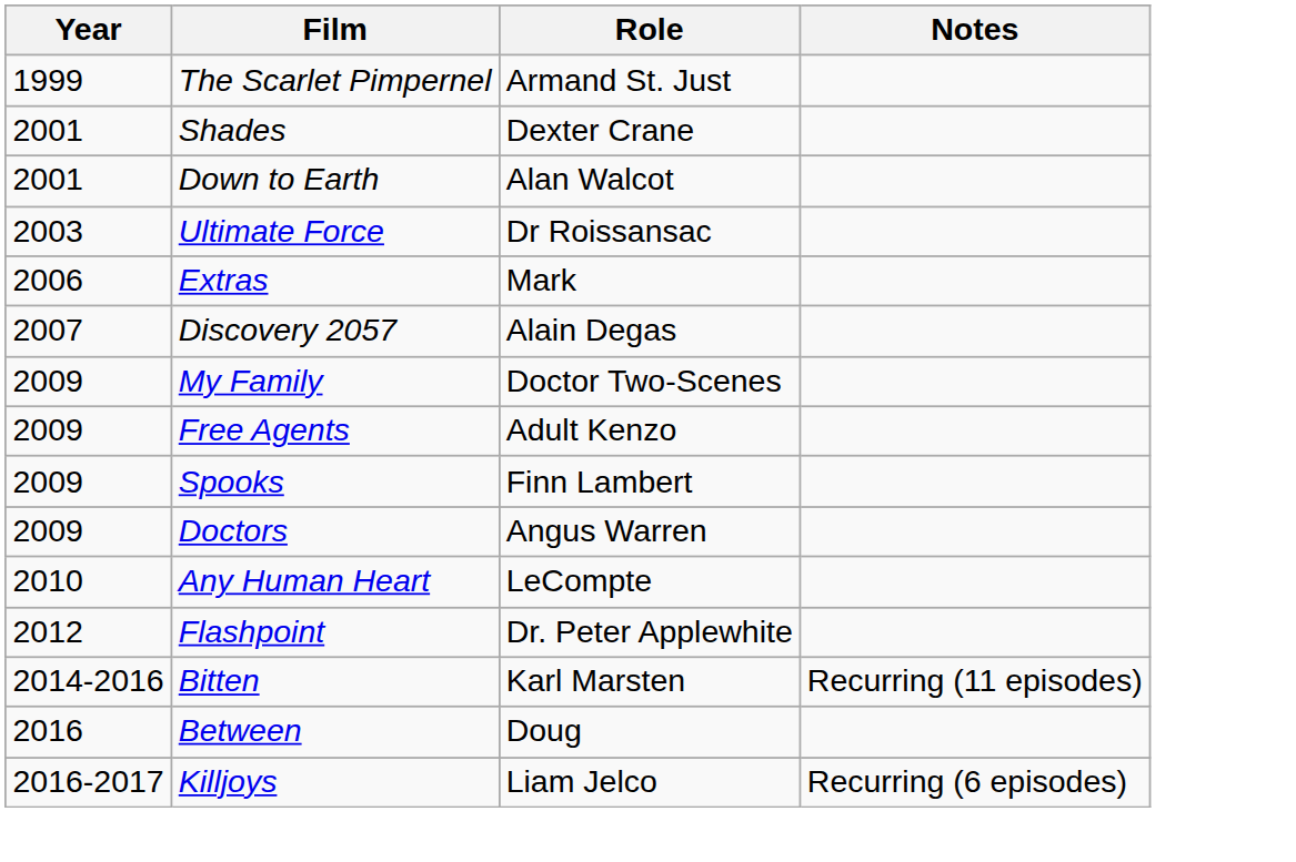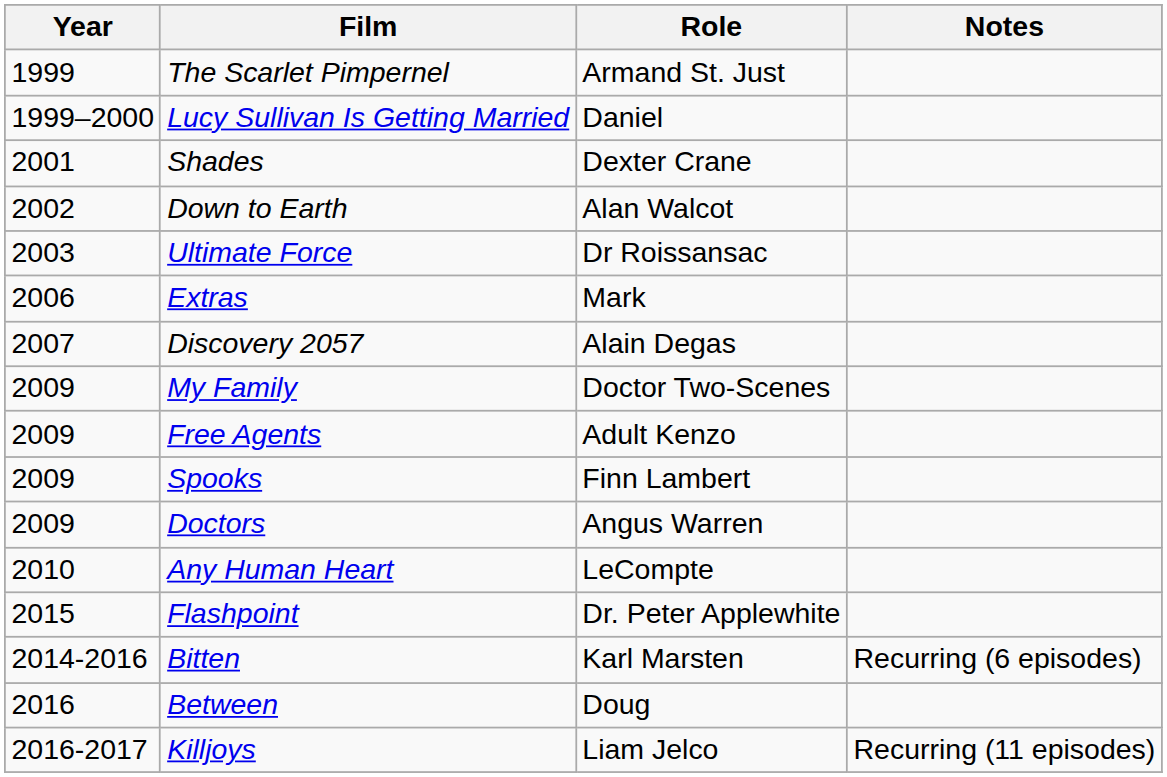+ row: 1999–2000 | Lucy Sullivan Is Getting Married | Daniel
Down to Earth | Year: 2001 -> 2002
Flashpoint | Year: 2012 -> 2015
Bitten | Notes: Recurring (11 episodes) -> Recurring (6 episodes)
Killjoys | Notes: Recurring (6 episodes) -> Recurring (11 episodes)
